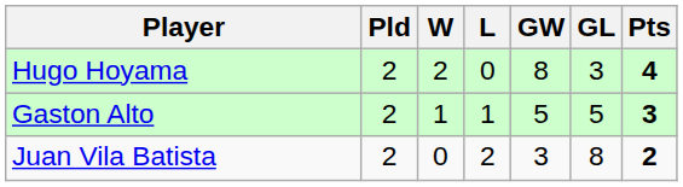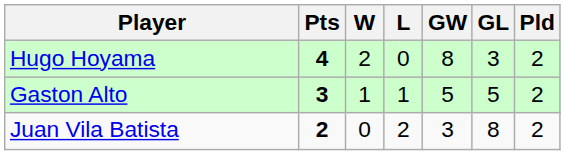columns swapped: Pld <-> Pts
